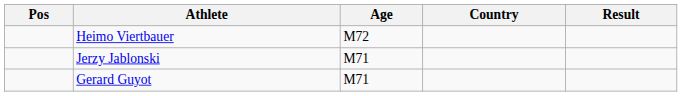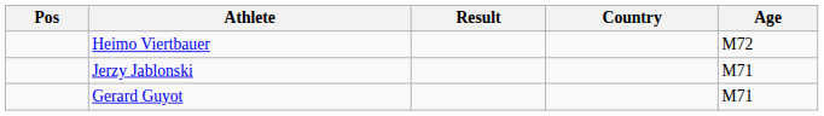columns swapped: Age <-> Result
